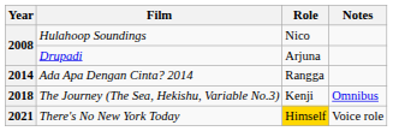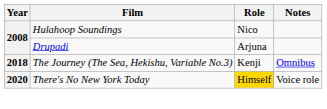- row: 2014 | Ada Apa Dengan Cinta? 2014 | Rangga
There's No New York Today | Year: 2021 -> 2020
